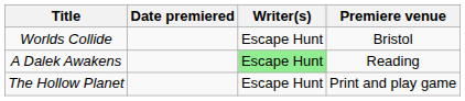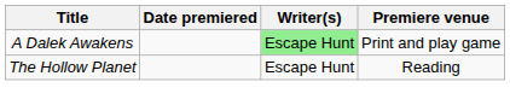- row: Worlds Collide | Escape Hunt | Bristol
A Dalek Awakens | Premiere venue: Reading -> Print and play game
The Hollow Planet | Premiere venue: Print and play game -> Reading
